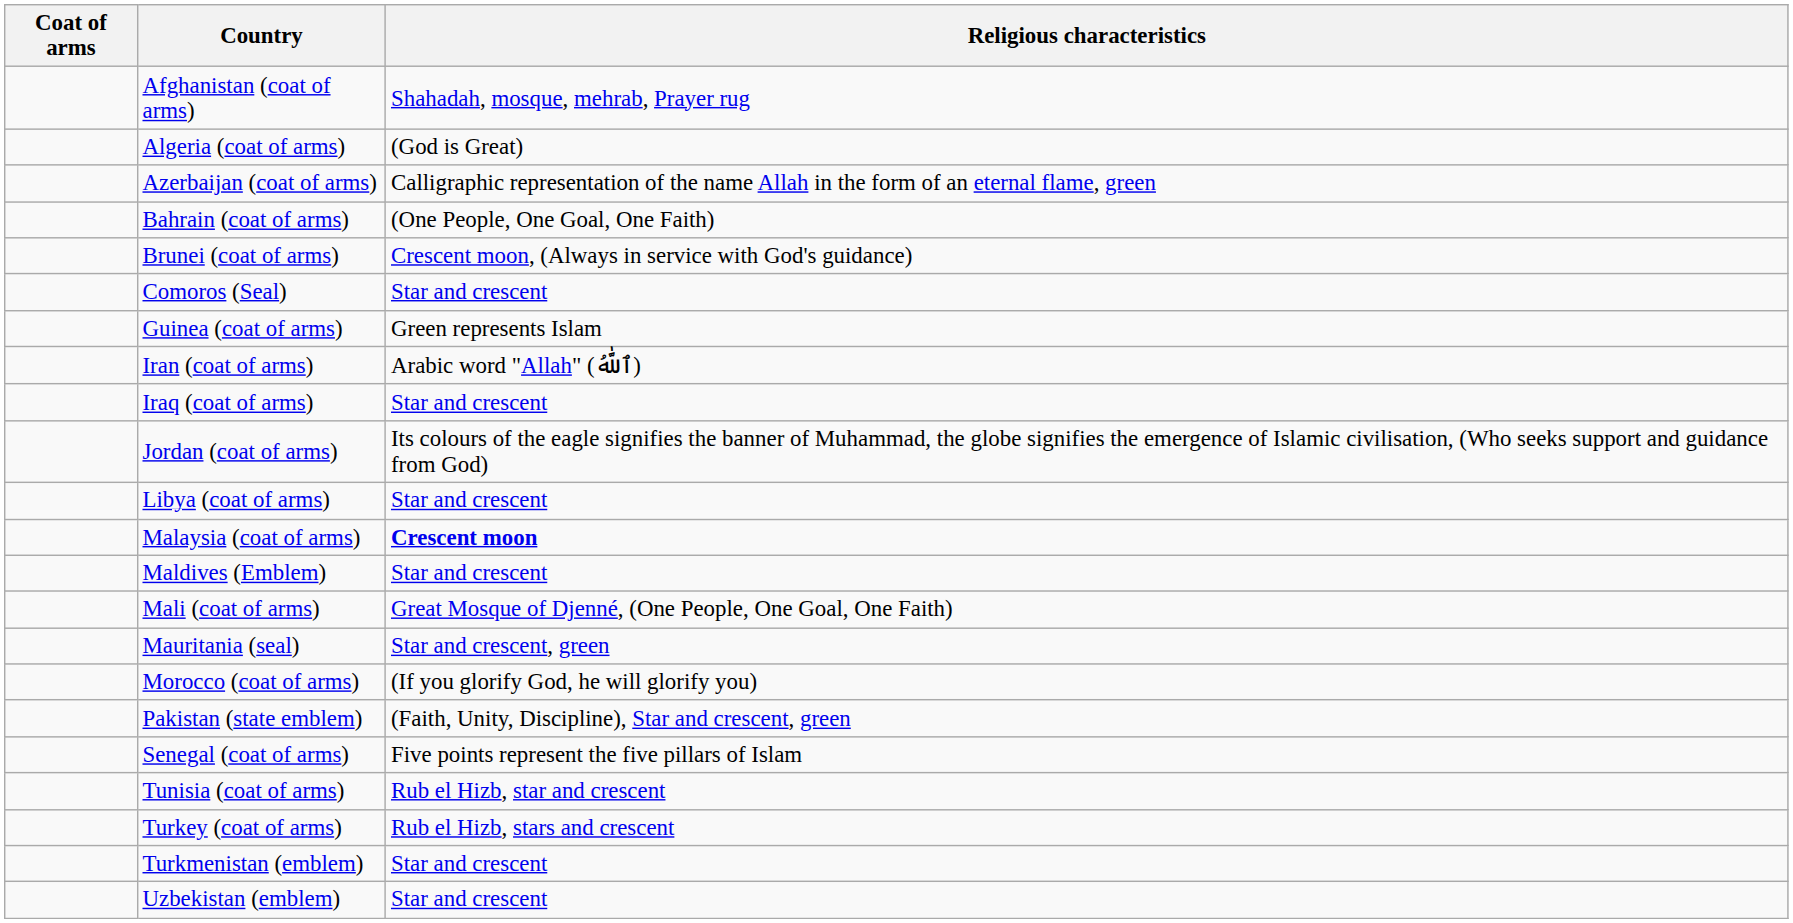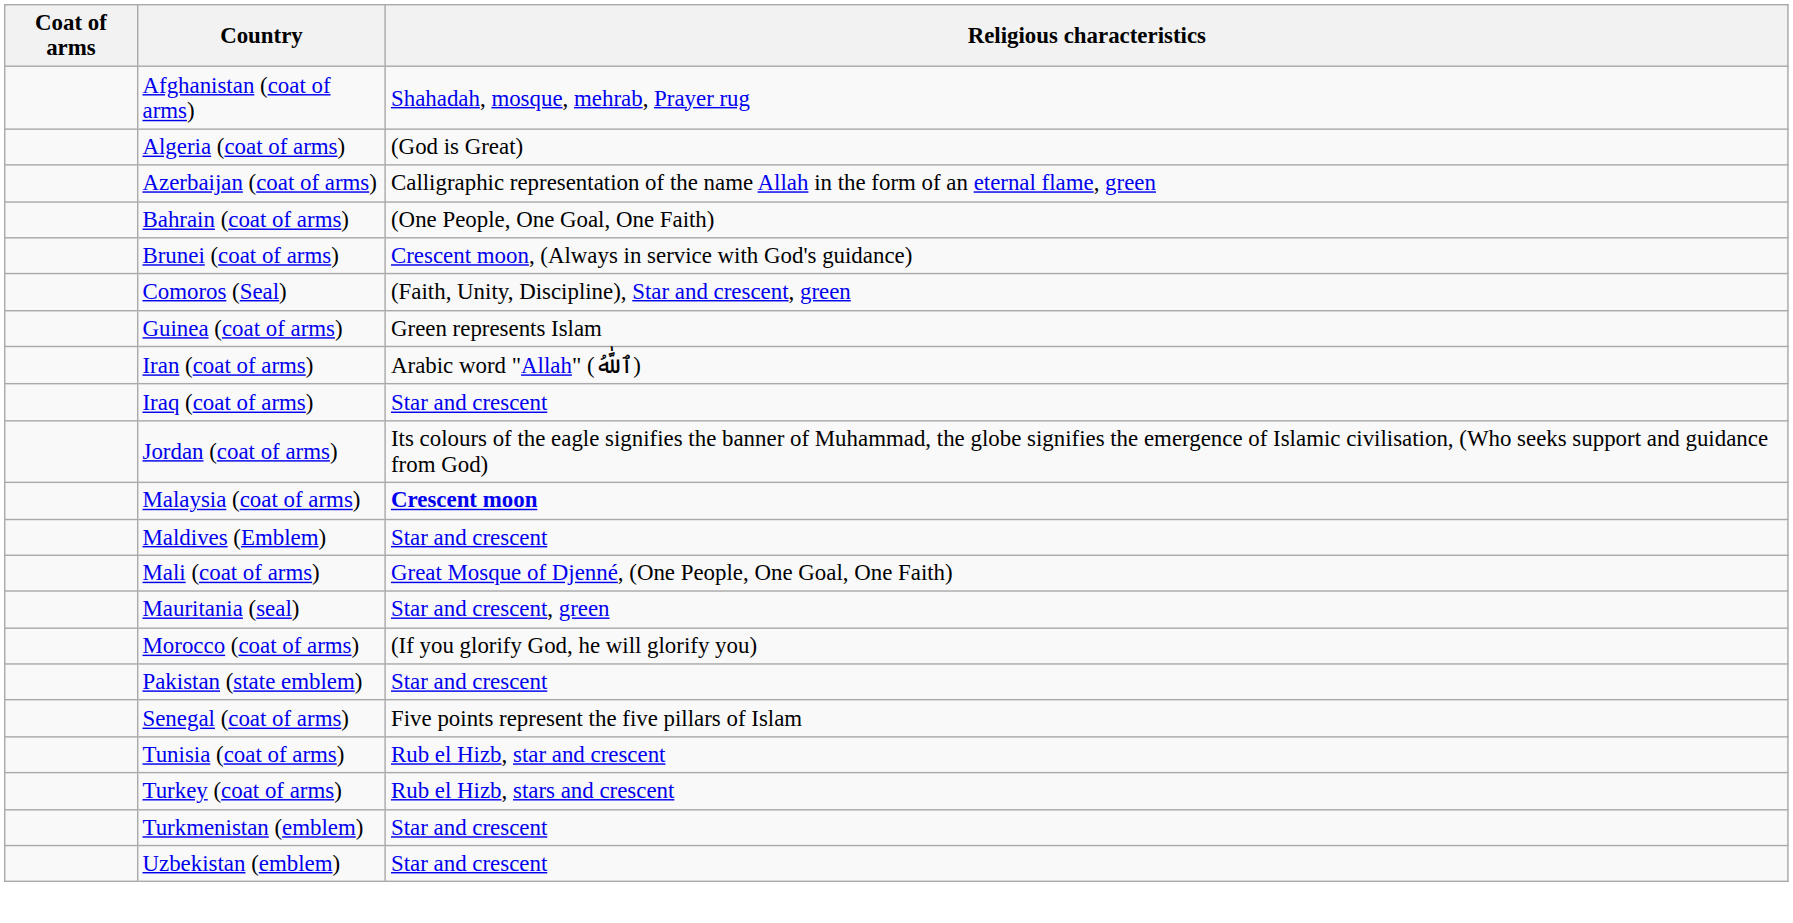Comoros (Seal) | Religious characteristics: Star and crescent -> (Faith, Unity, Discipline), Star and crescent, green
- row: Libya (coat of arms) | Star and crescent
Pakistan (state emblem) | Religious characteristics: (Faith, Unity, Discipline), Star and crescent, green -> Star and crescent
